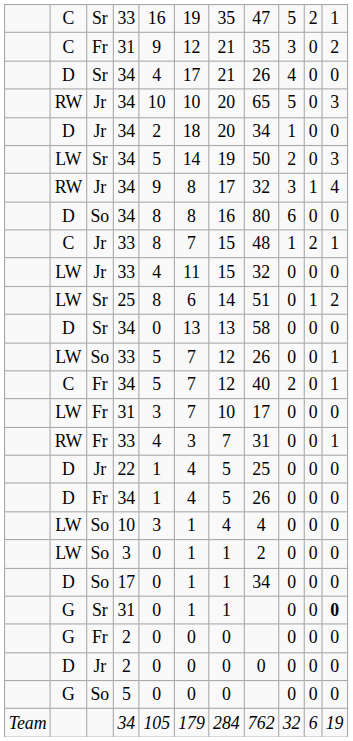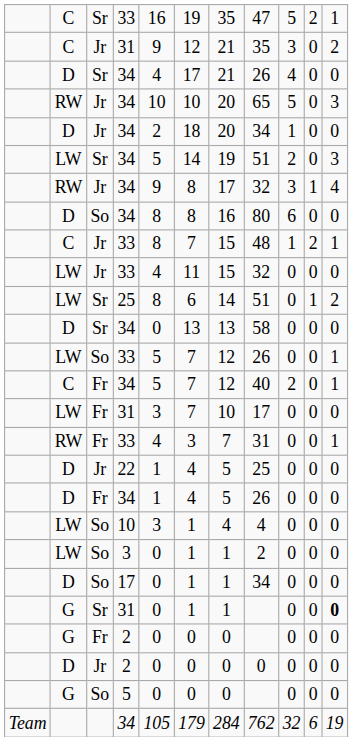C / 31 | column 3: Fr -> Jr
LW / 34 | column 8: 50 -> 51
